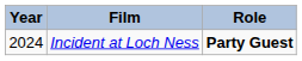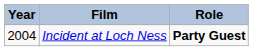Incident at Loch Ness | Year: 2024 -> 2004
